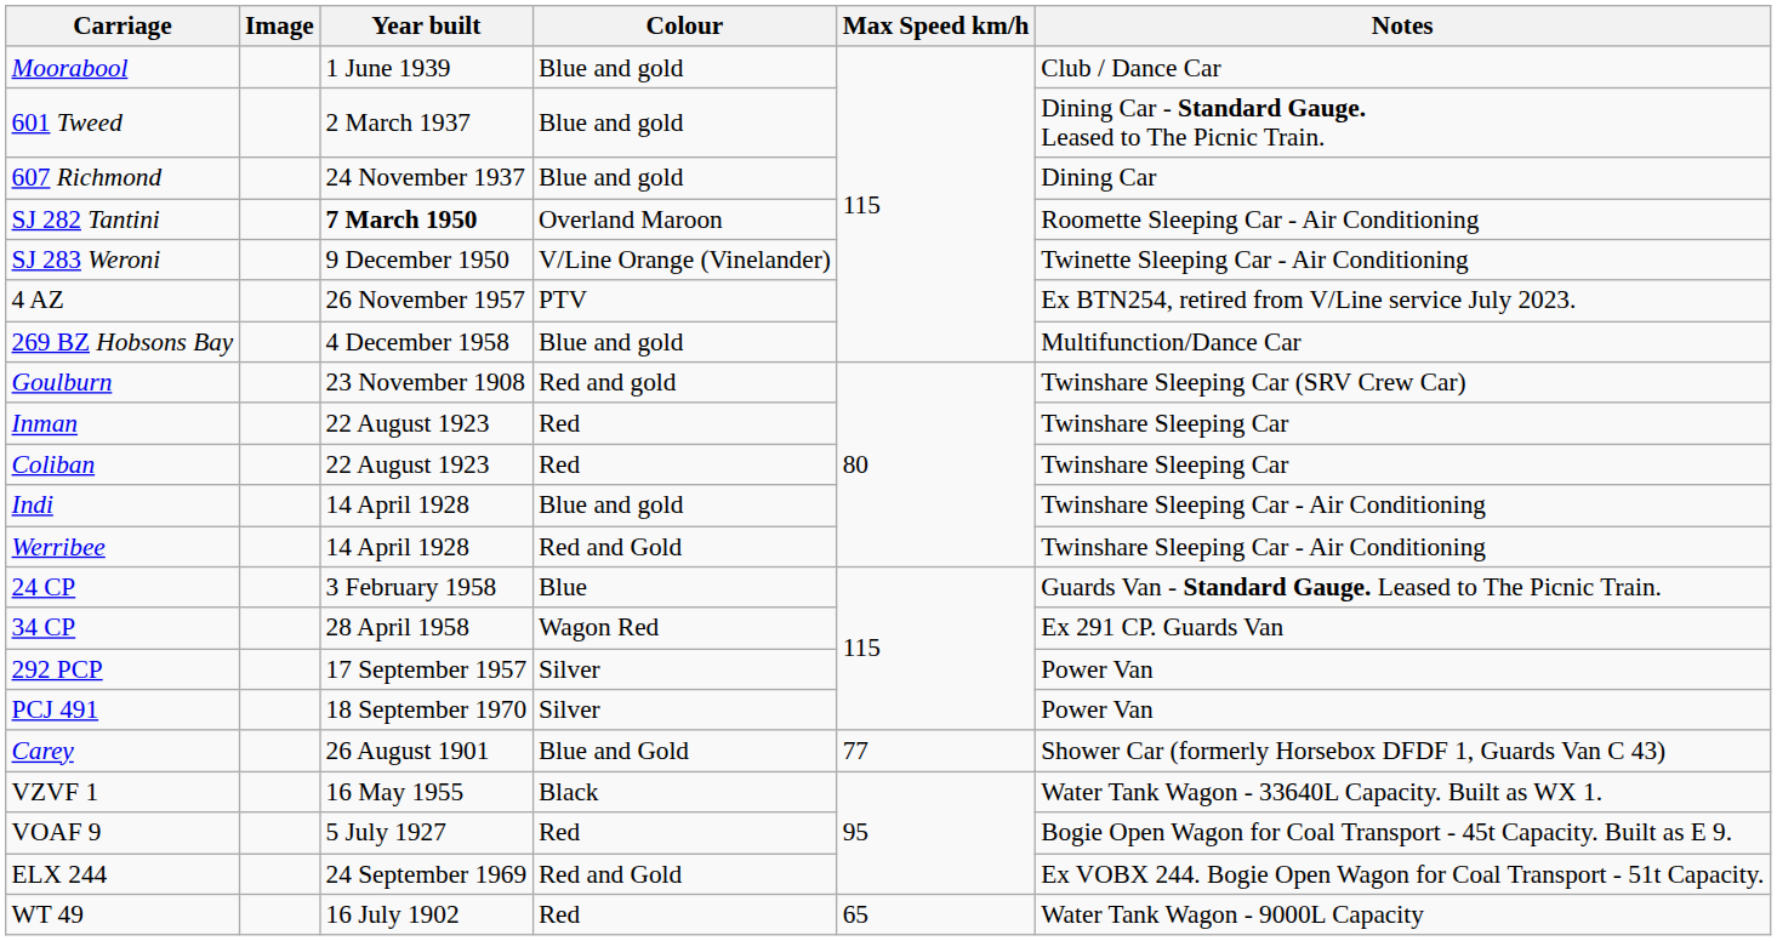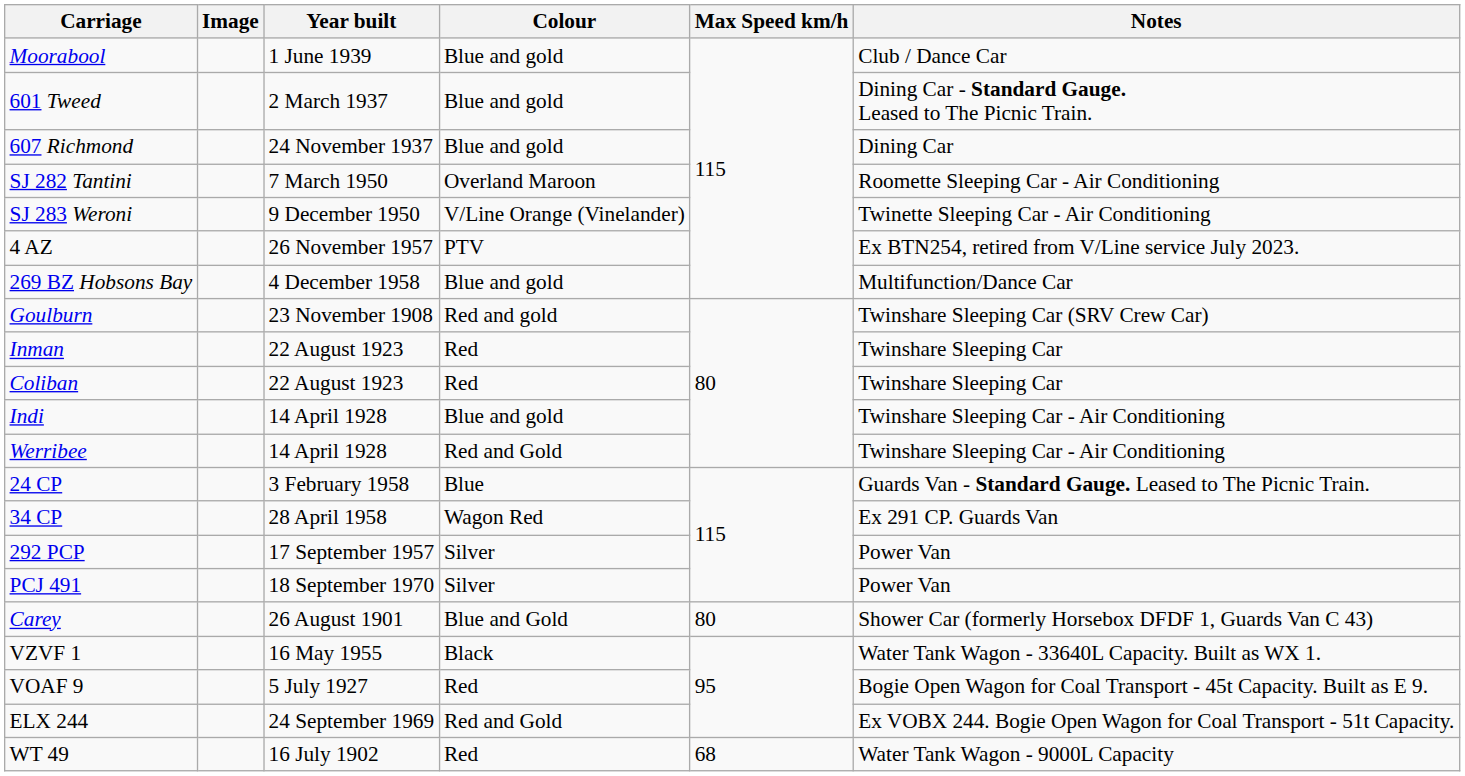SJ 282 Tantini | Year built: bold -> normal
Carey | Max Speed km/h: 77 -> 80
WT 49 | Max Speed km/h: 65 -> 68
